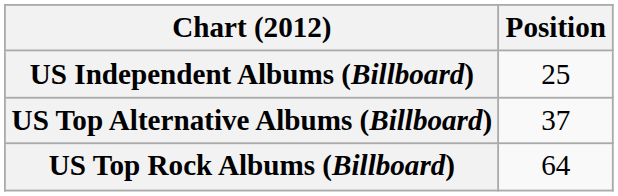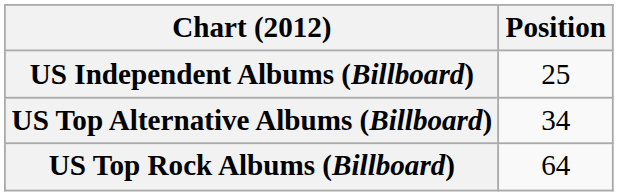US Top Alternative Albums (Billboard) | Position: 37 -> 34
